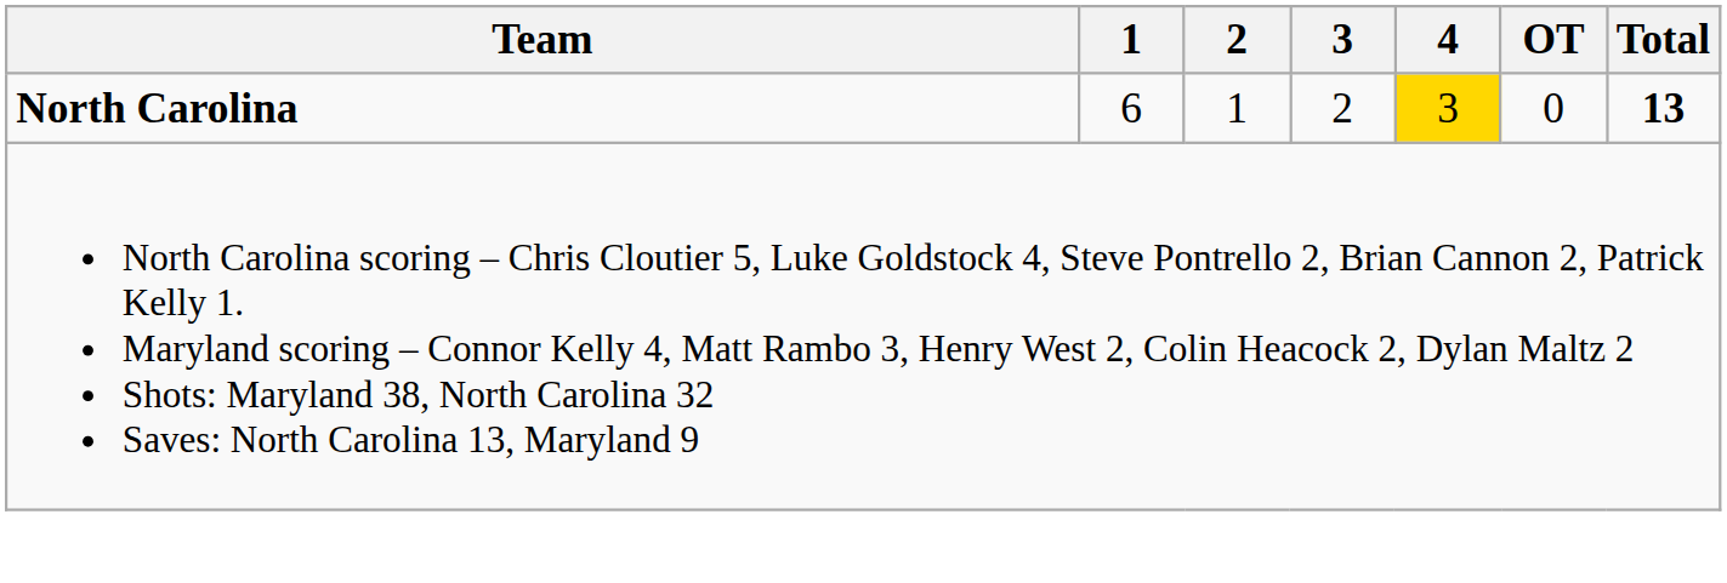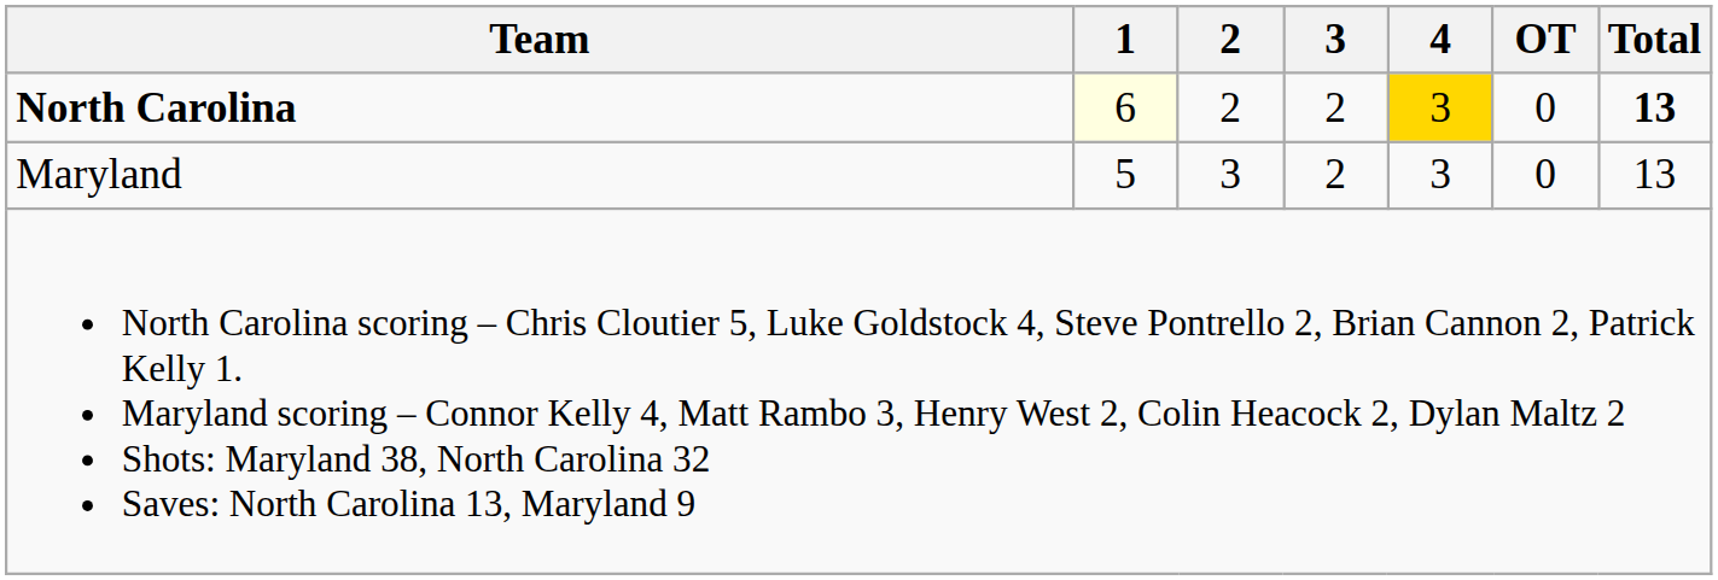North Carolina | 1: no background -> lightyellow background
North Carolina | 2: 1 -> 2
+ row: Maryland | 5 | 3 | 2 | 3 | 0 | 13
